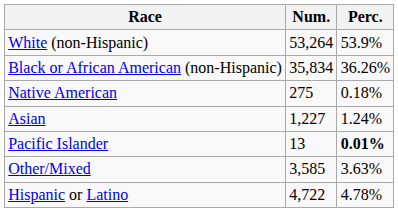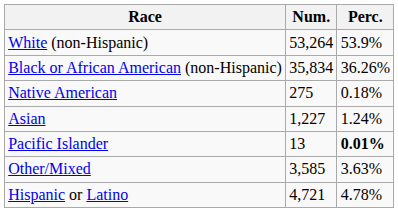Hispanic or Latino | Num.: 4,722 -> 4,721
